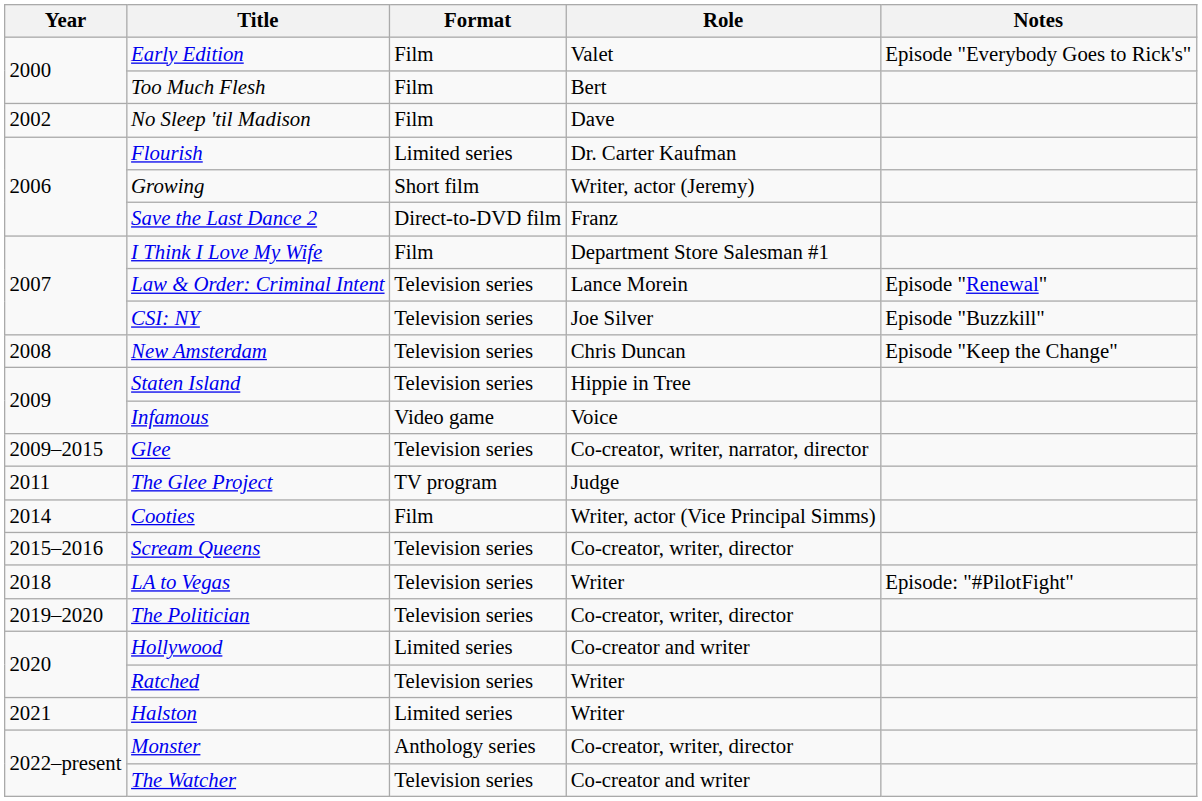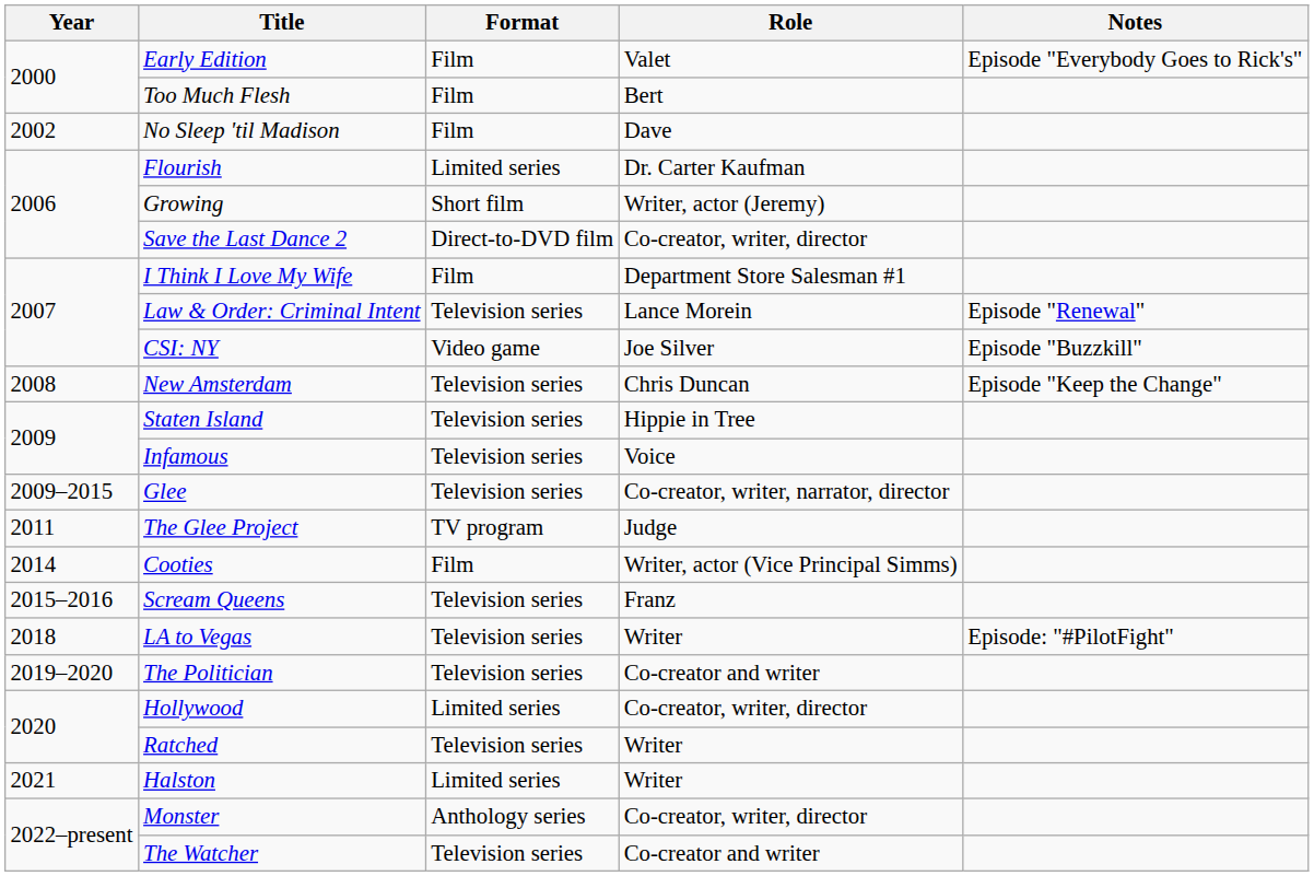Save the Last Dance 2 | Role: Franz -> Co-creator, writer, director
CSI: NY | Format: Television series -> Video game
Infamous | Format: Video game -> Television series
Scream Queens | Role: Co-creator, writer, director -> Franz
The Politician | Role: Co-creator, writer, director -> Co-creator and writer
Hollywood | Role: Co-creator and writer -> Co-creator, writer, director
